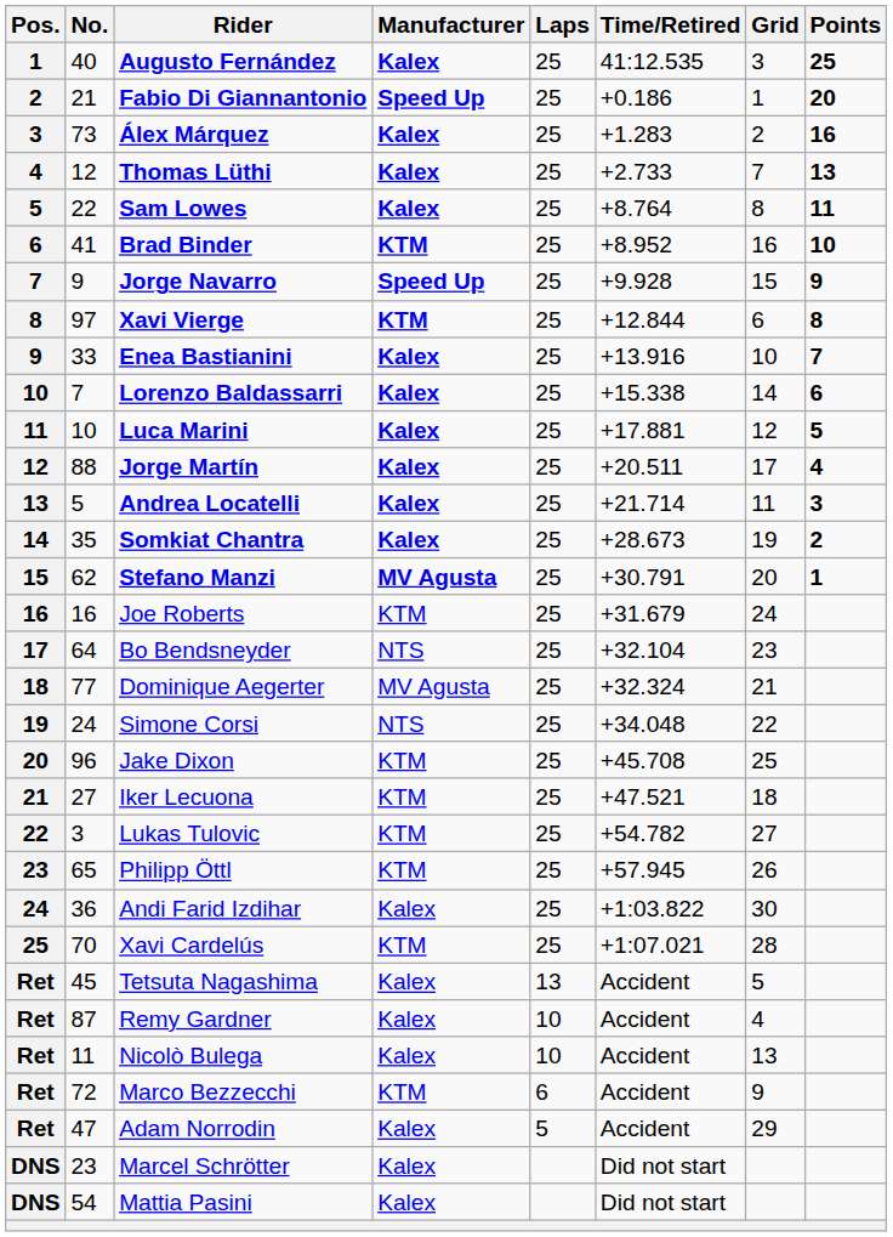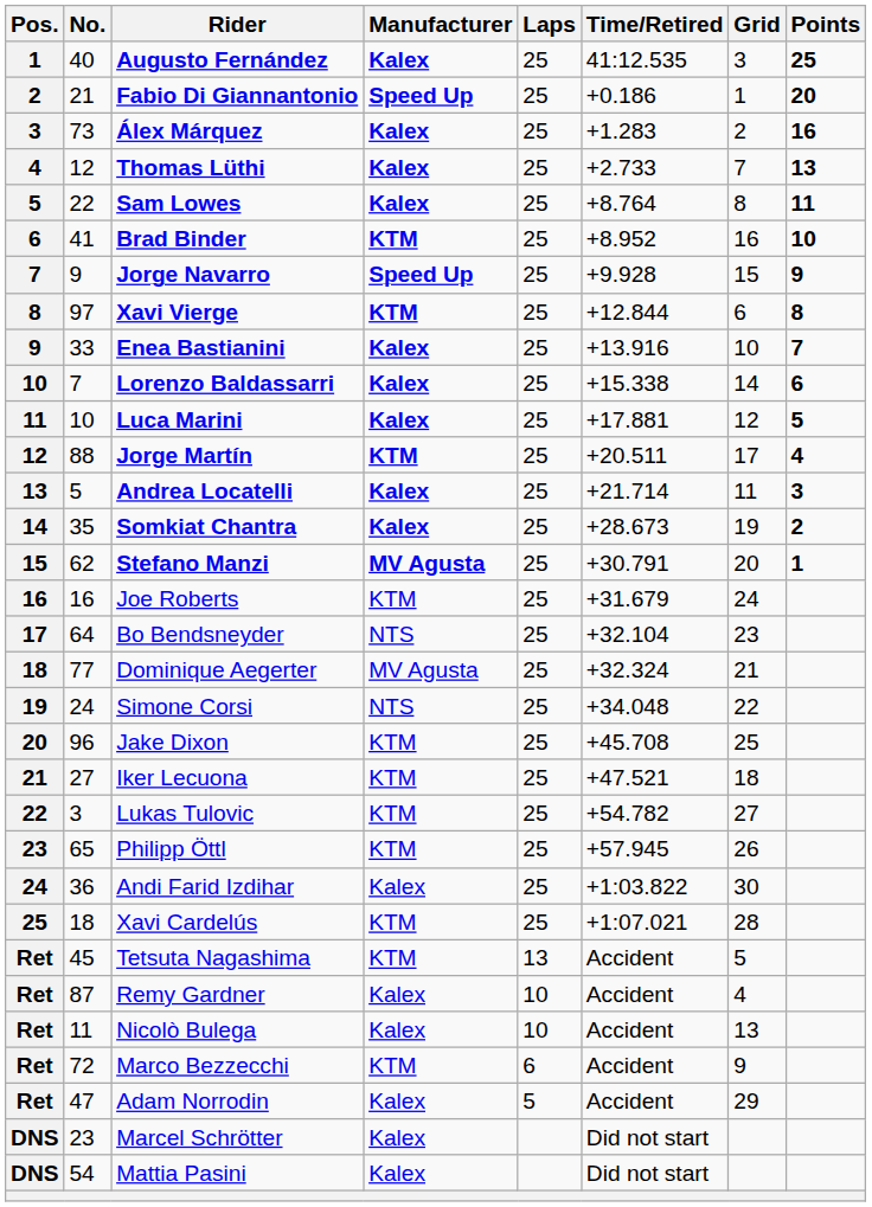Jorge Martín | Manufacturer: Kalex -> KTM
Xavi Cardelús | No.: 70 -> 18
Tetsuta Nagashima | Manufacturer: Kalex -> KTM
